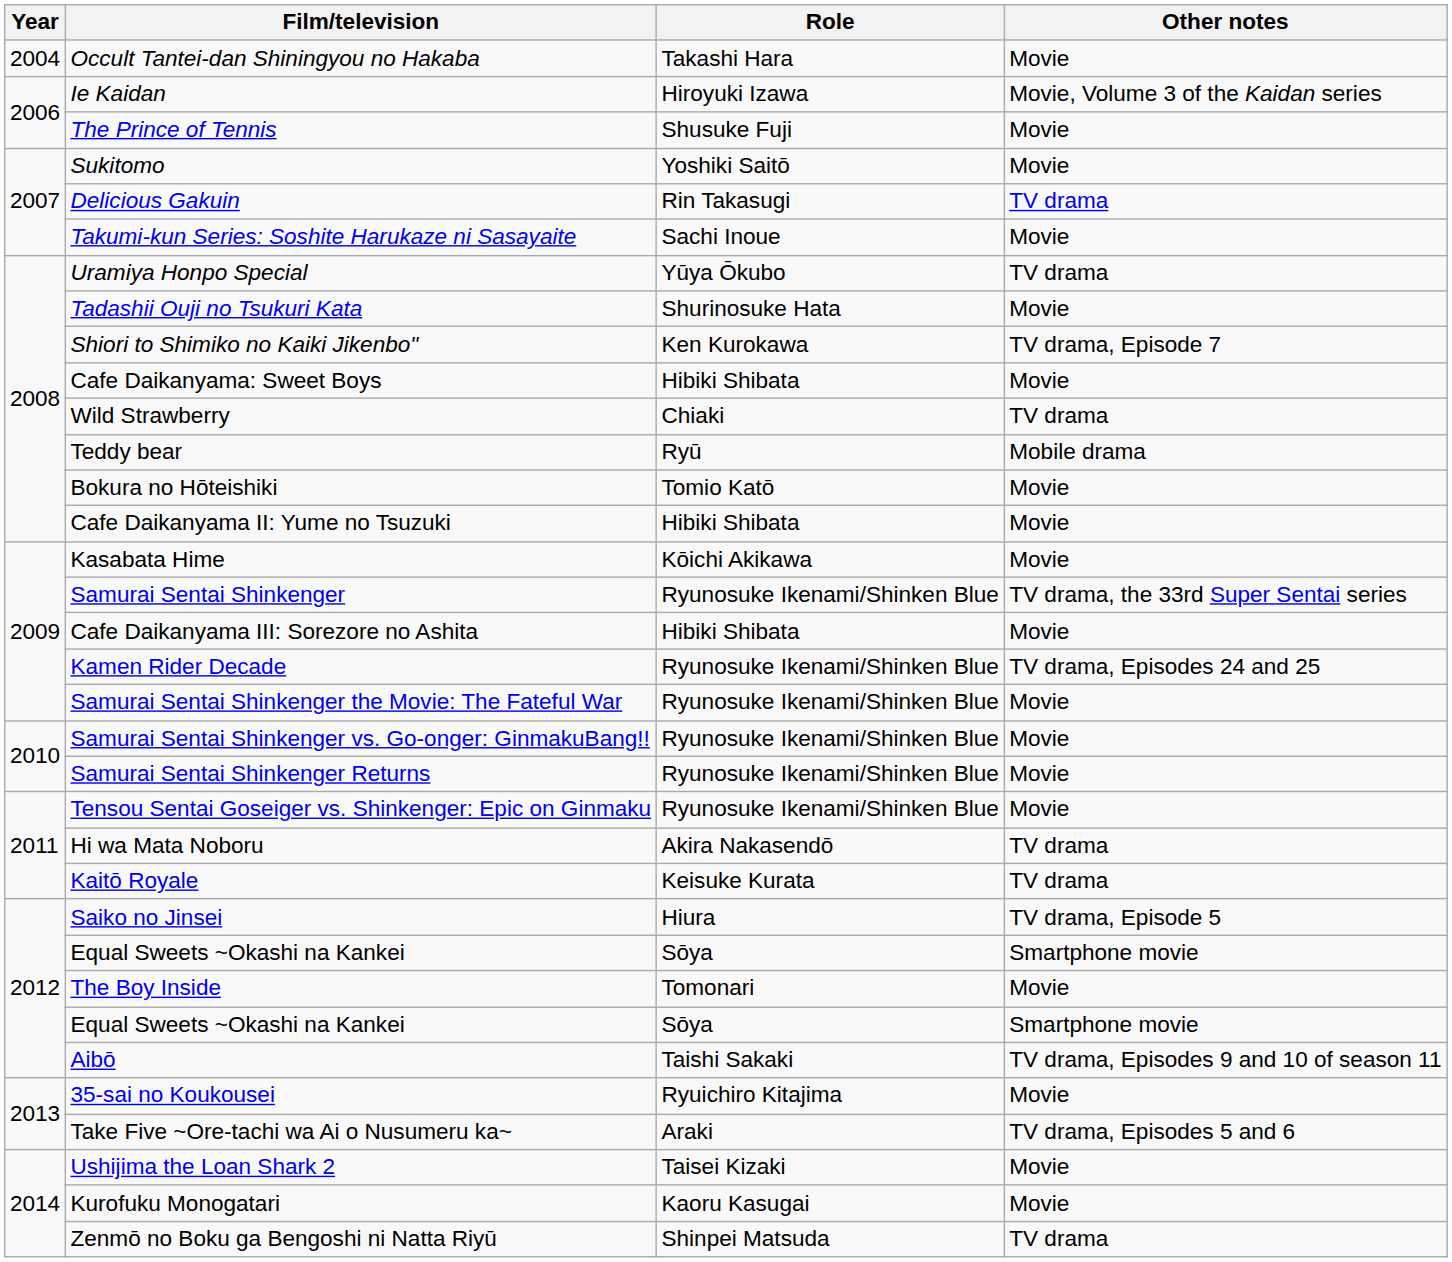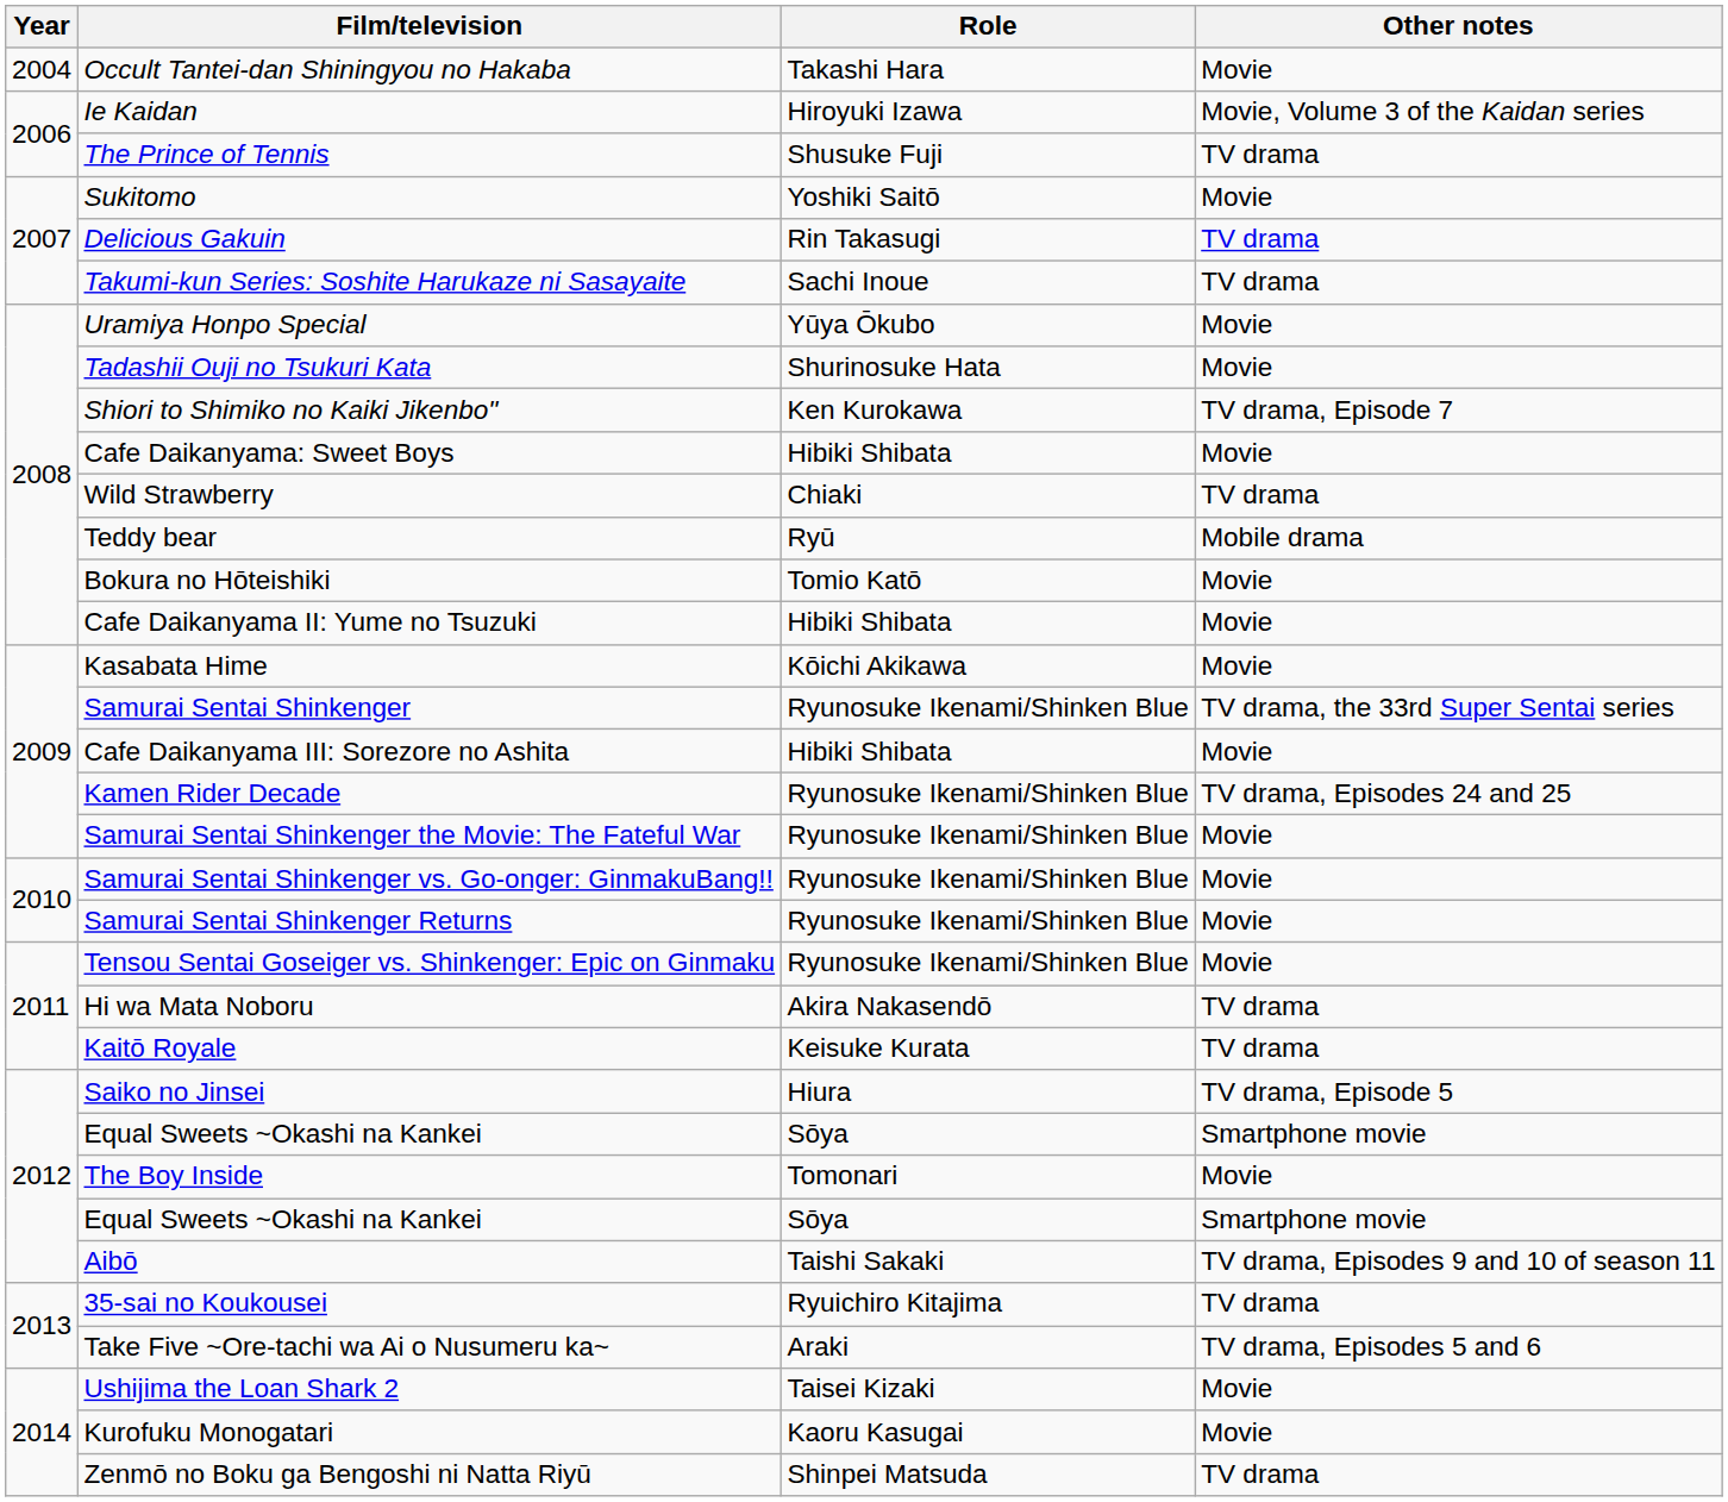The Prince of Tennis | Other notes: Movie -> TV drama
Takumi-kun Series: Soshite Harukaze ni Sasayaite | Other notes: Movie -> TV drama
Uramiya Honpo Special | Other notes: TV drama -> Movie
35-sai no Koukousei | Other notes: Movie -> TV drama
